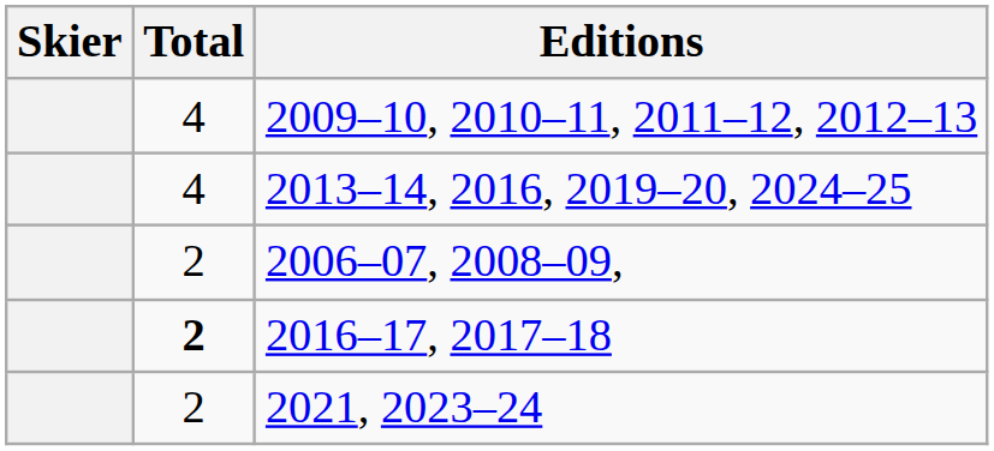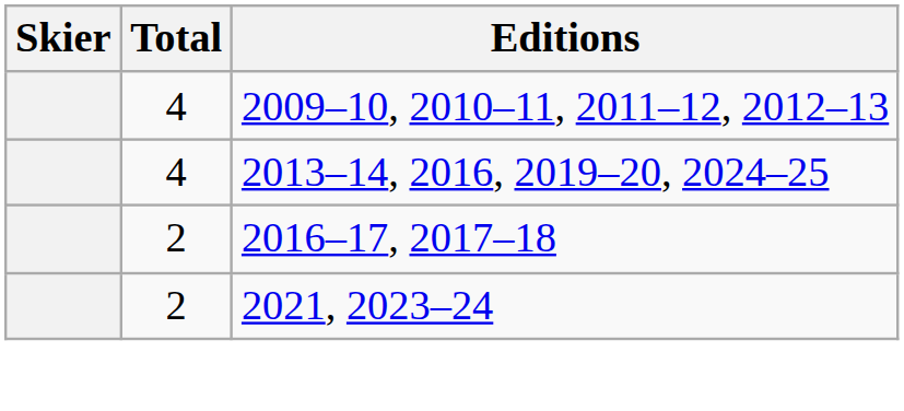- row: 2 | 2006–07, 2008–09,
2016–17, 2017–18 | Total: bold -> normal
